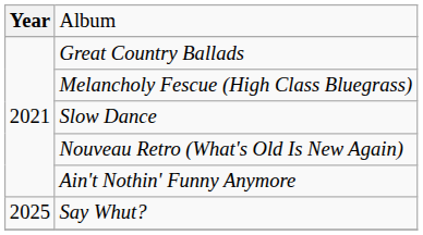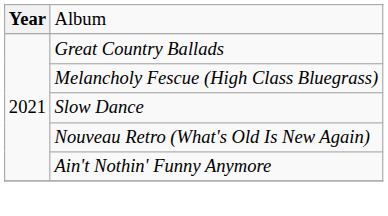- row: 2025 | Say Whut?
